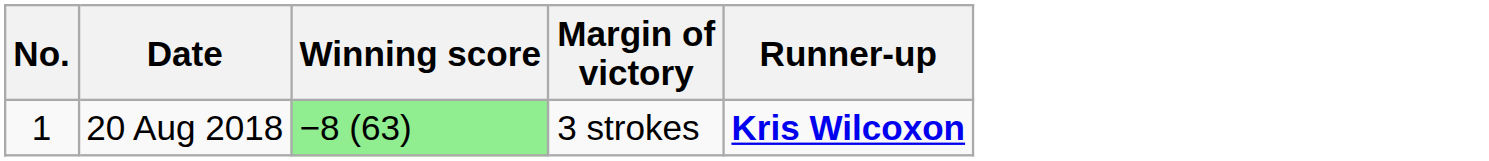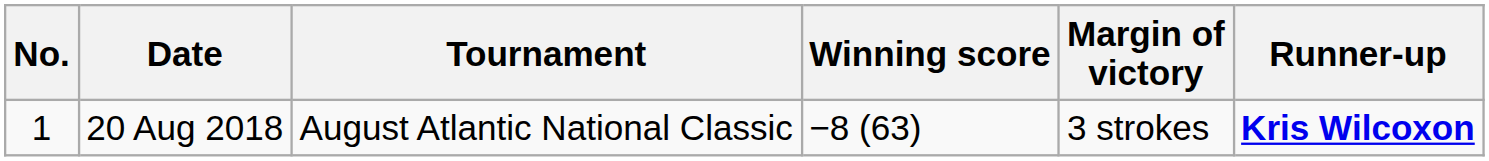+ column: Tournament | August Atlantic National Classic
20 Aug 2018 | Winning score: lightgreen background -> no background
